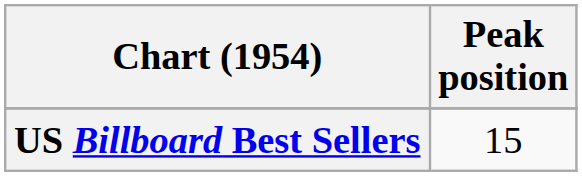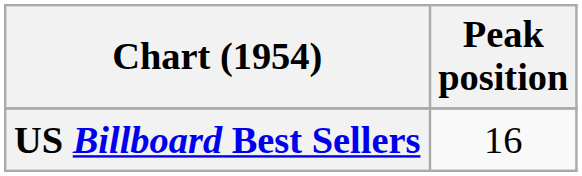US Billboard Best Sellers | Peak position: 15 -> 16
